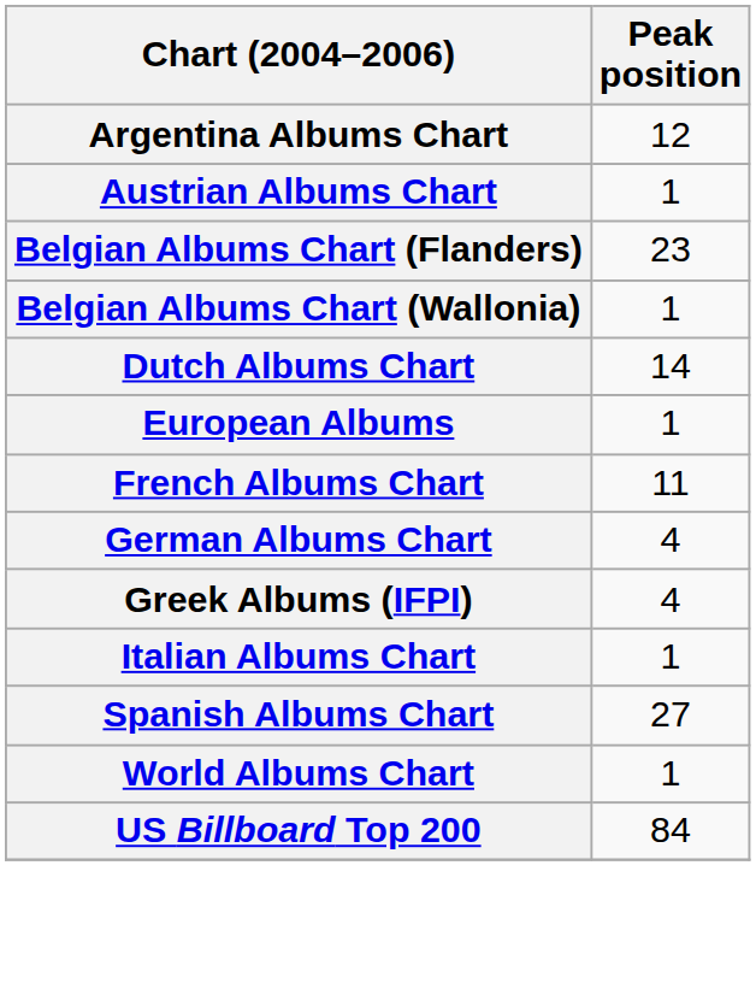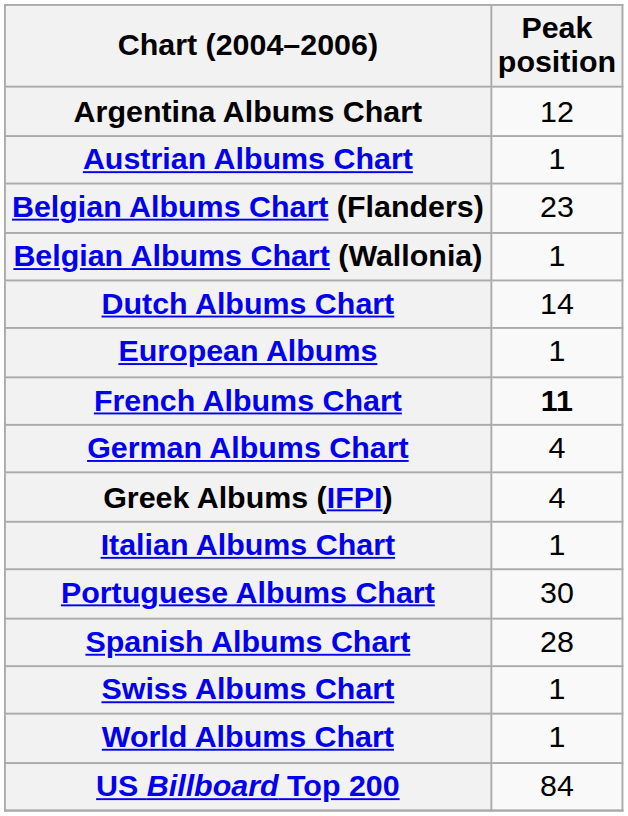French Albums Chart | Peak position: normal -> bold
+ row: Portuguese Albums Chart | 30
Spanish Albums Chart | Peak position: 27 -> 28
+ row: Swiss Albums Chart | 1
